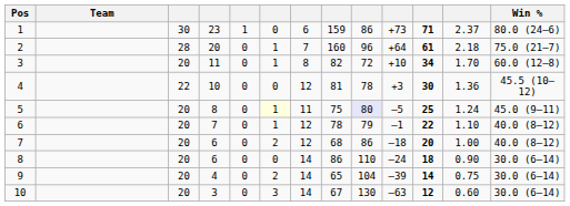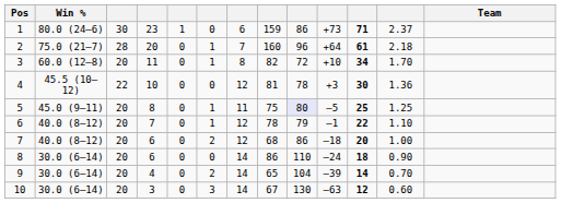columns swapped: Team <-> Win %
5 | column 6: lightyellow background -> no background
5 | column 12: 1.24 -> 1.25
9 | column 12: 0.75 -> 0.70
